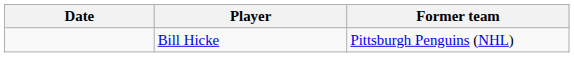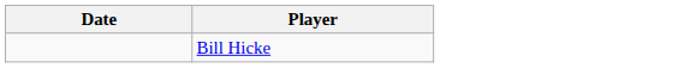- column: Former team | Pittsburgh Penguins (NHL)
